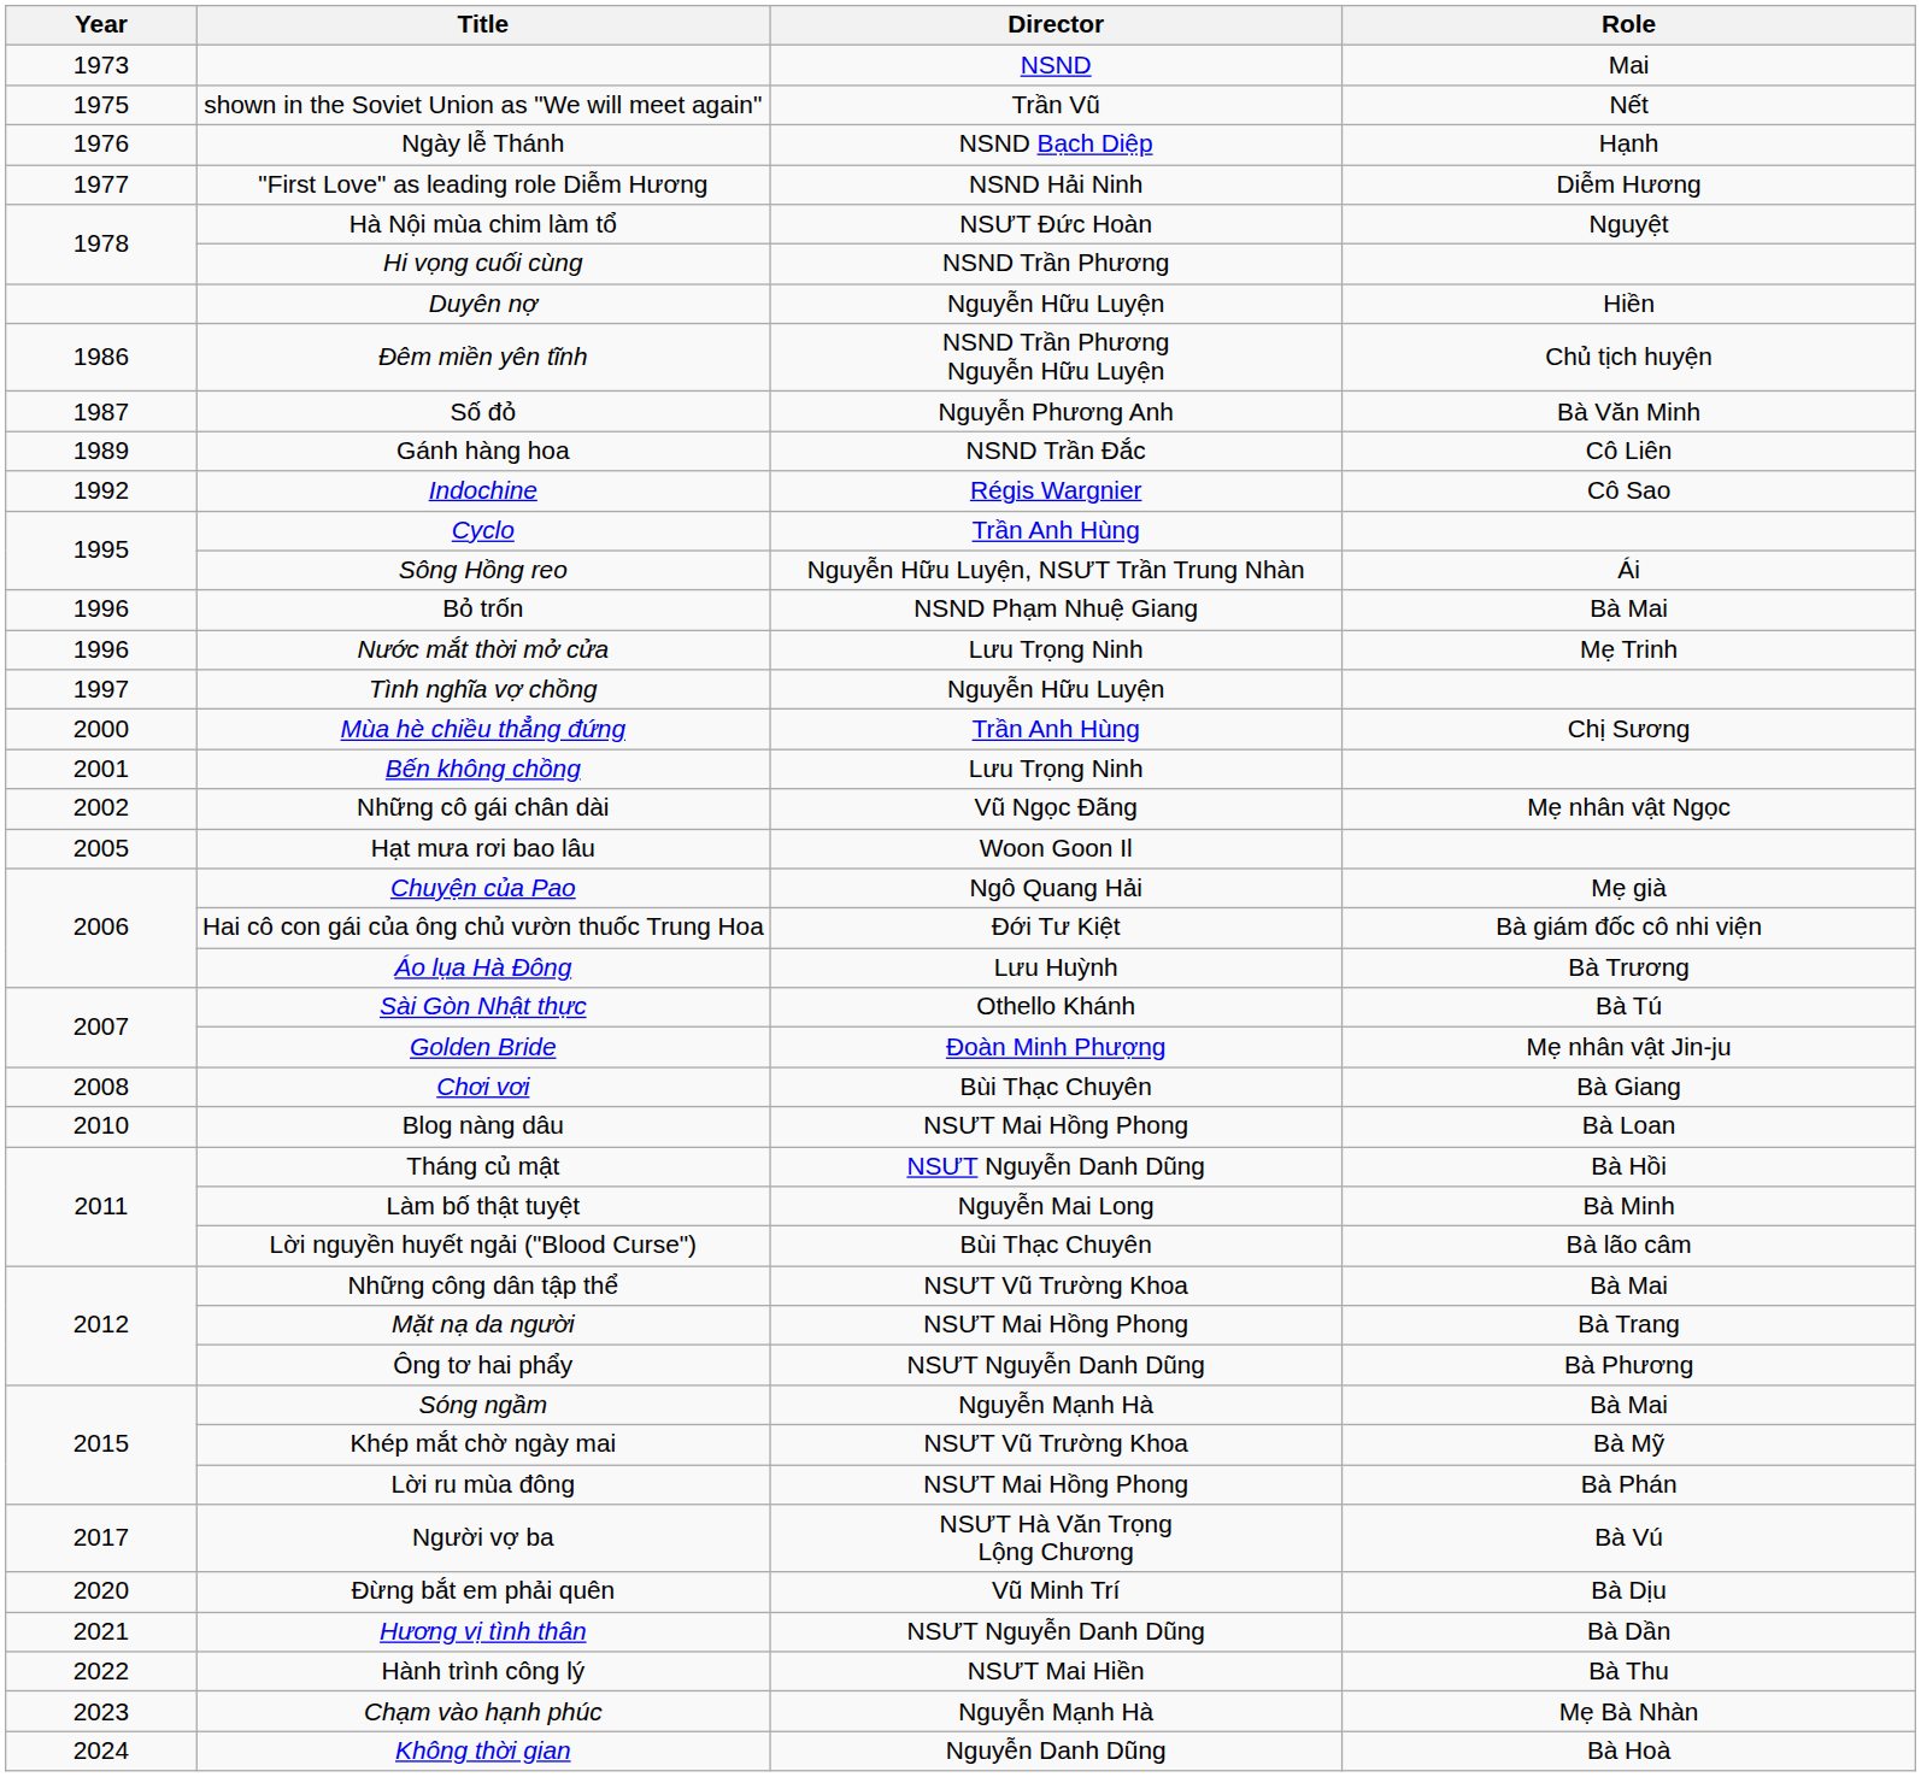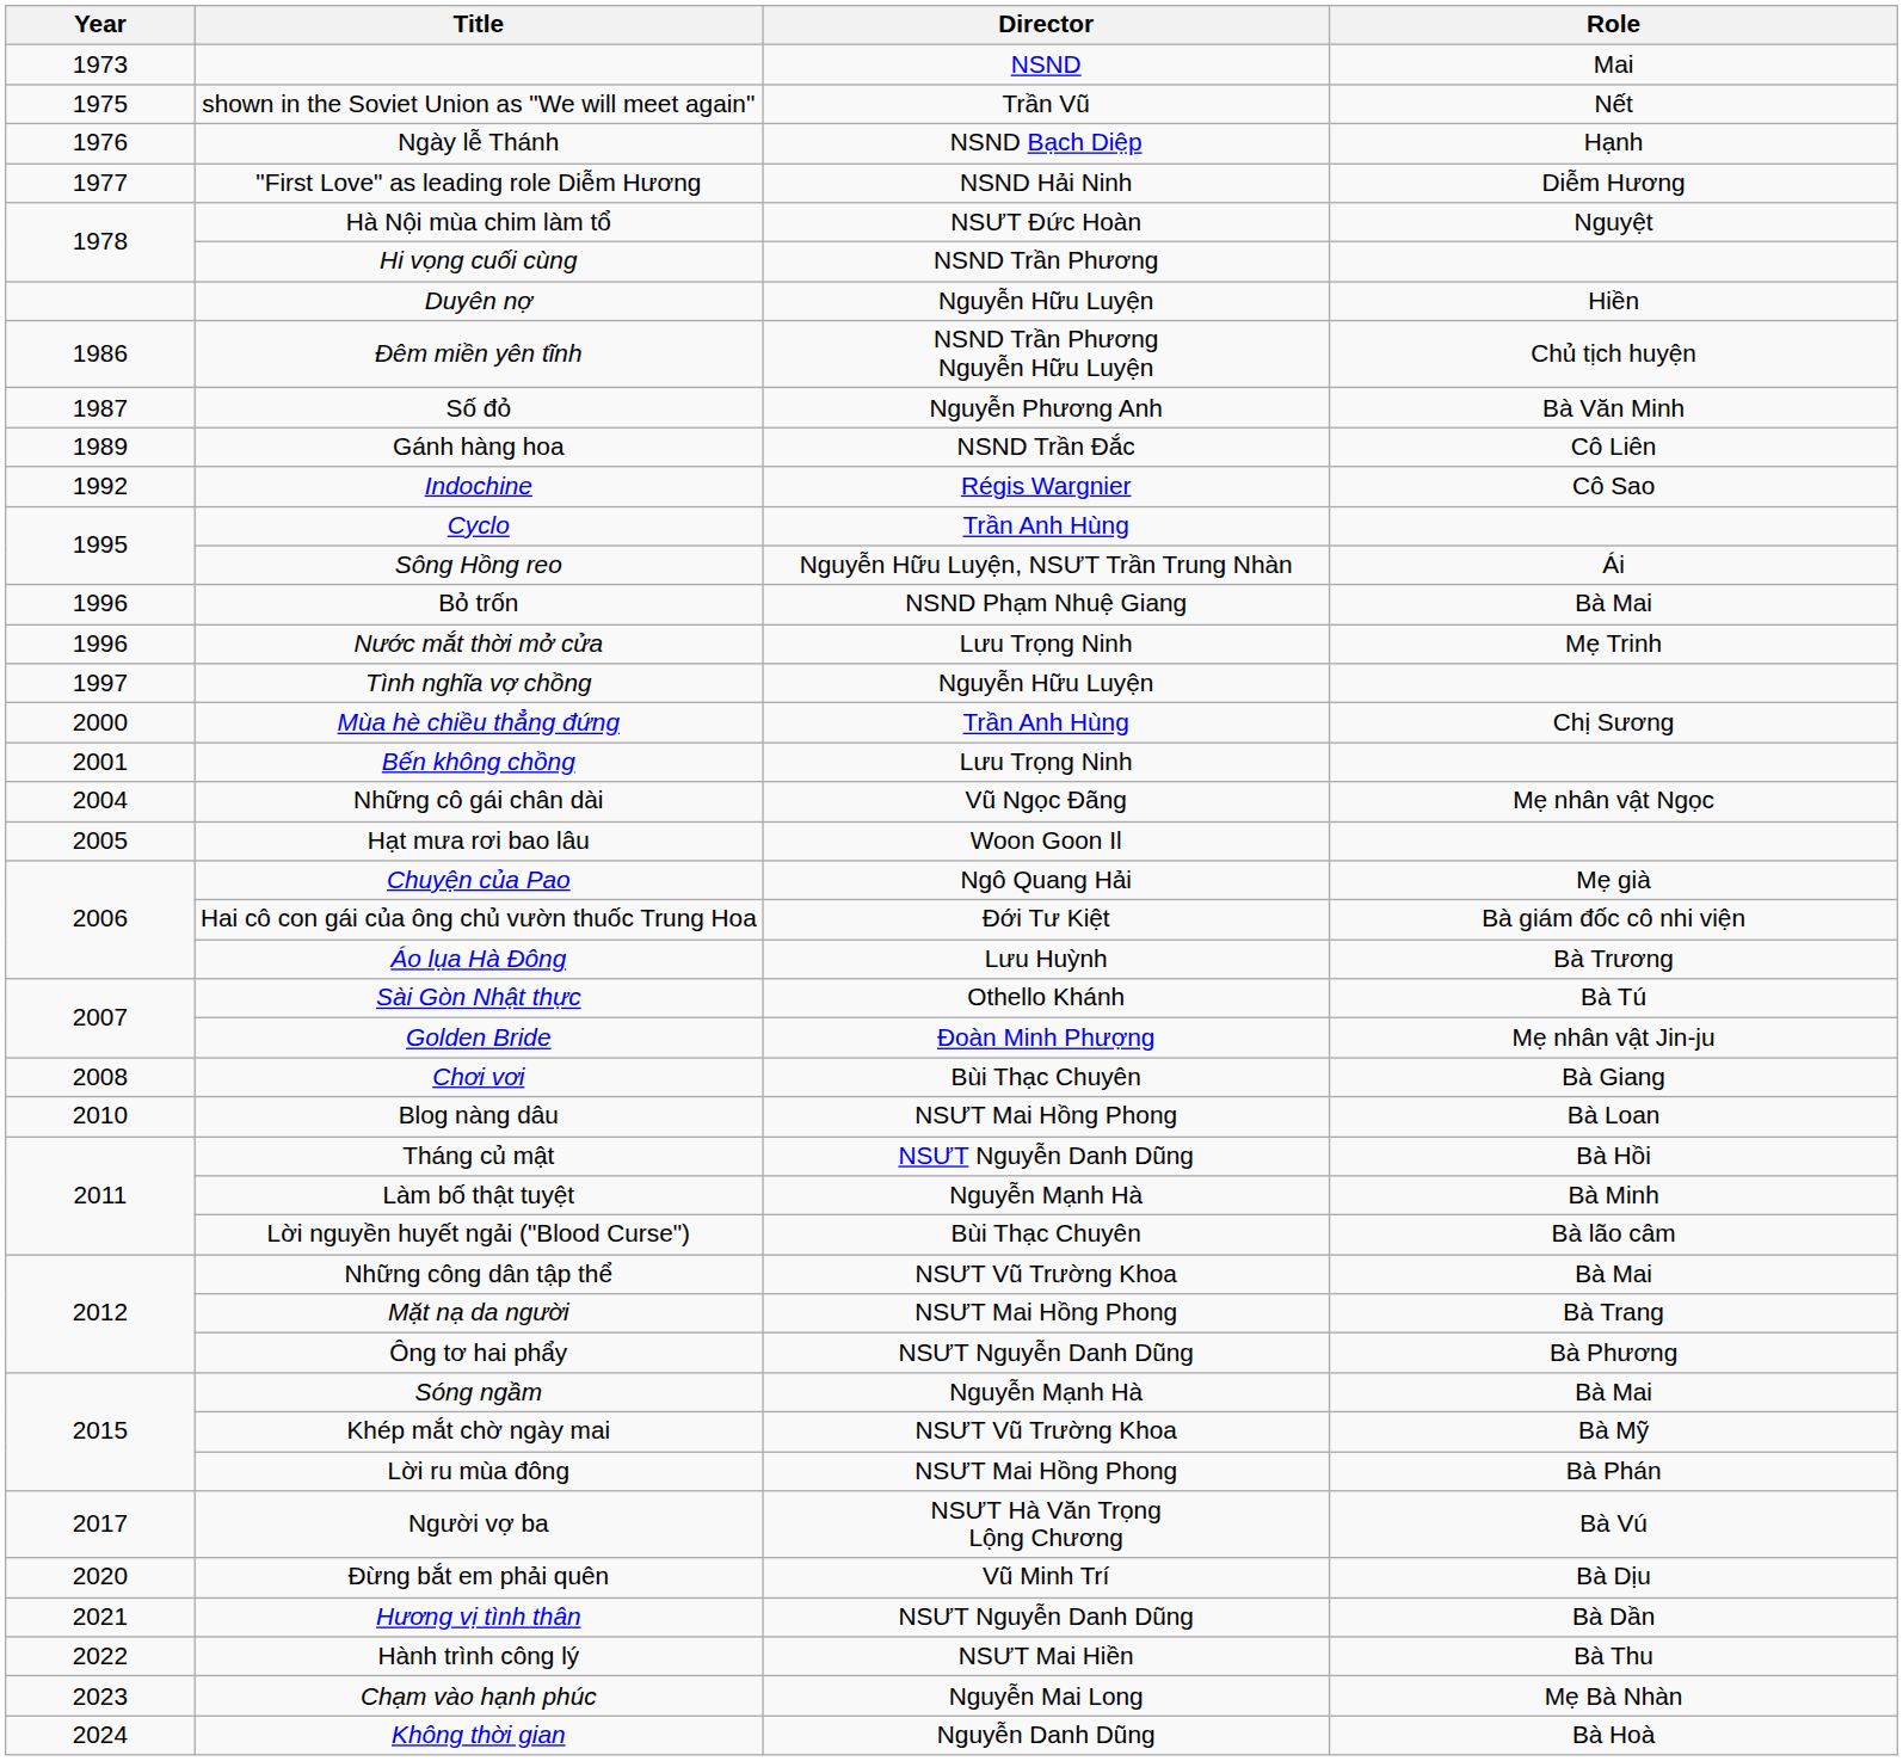Những cô gái chân dài | Year: 2002 -> 2004
Làm bố thật tuyệt | Director: Nguyễn Mai Long -> Nguyễn Mạnh Hà
Chạm vào hạnh phúc | Director: Nguyễn Mạnh Hà -> Nguyễn Mai Long
